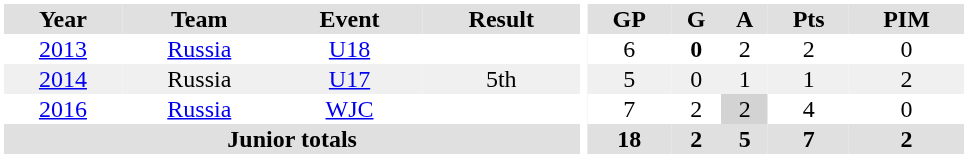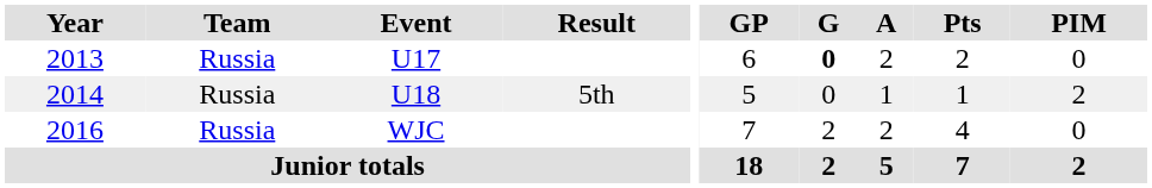2013 | Event: U18 -> U17
2014 | Event: U17 -> U18
2016 | A: lightgrey background -> no background
